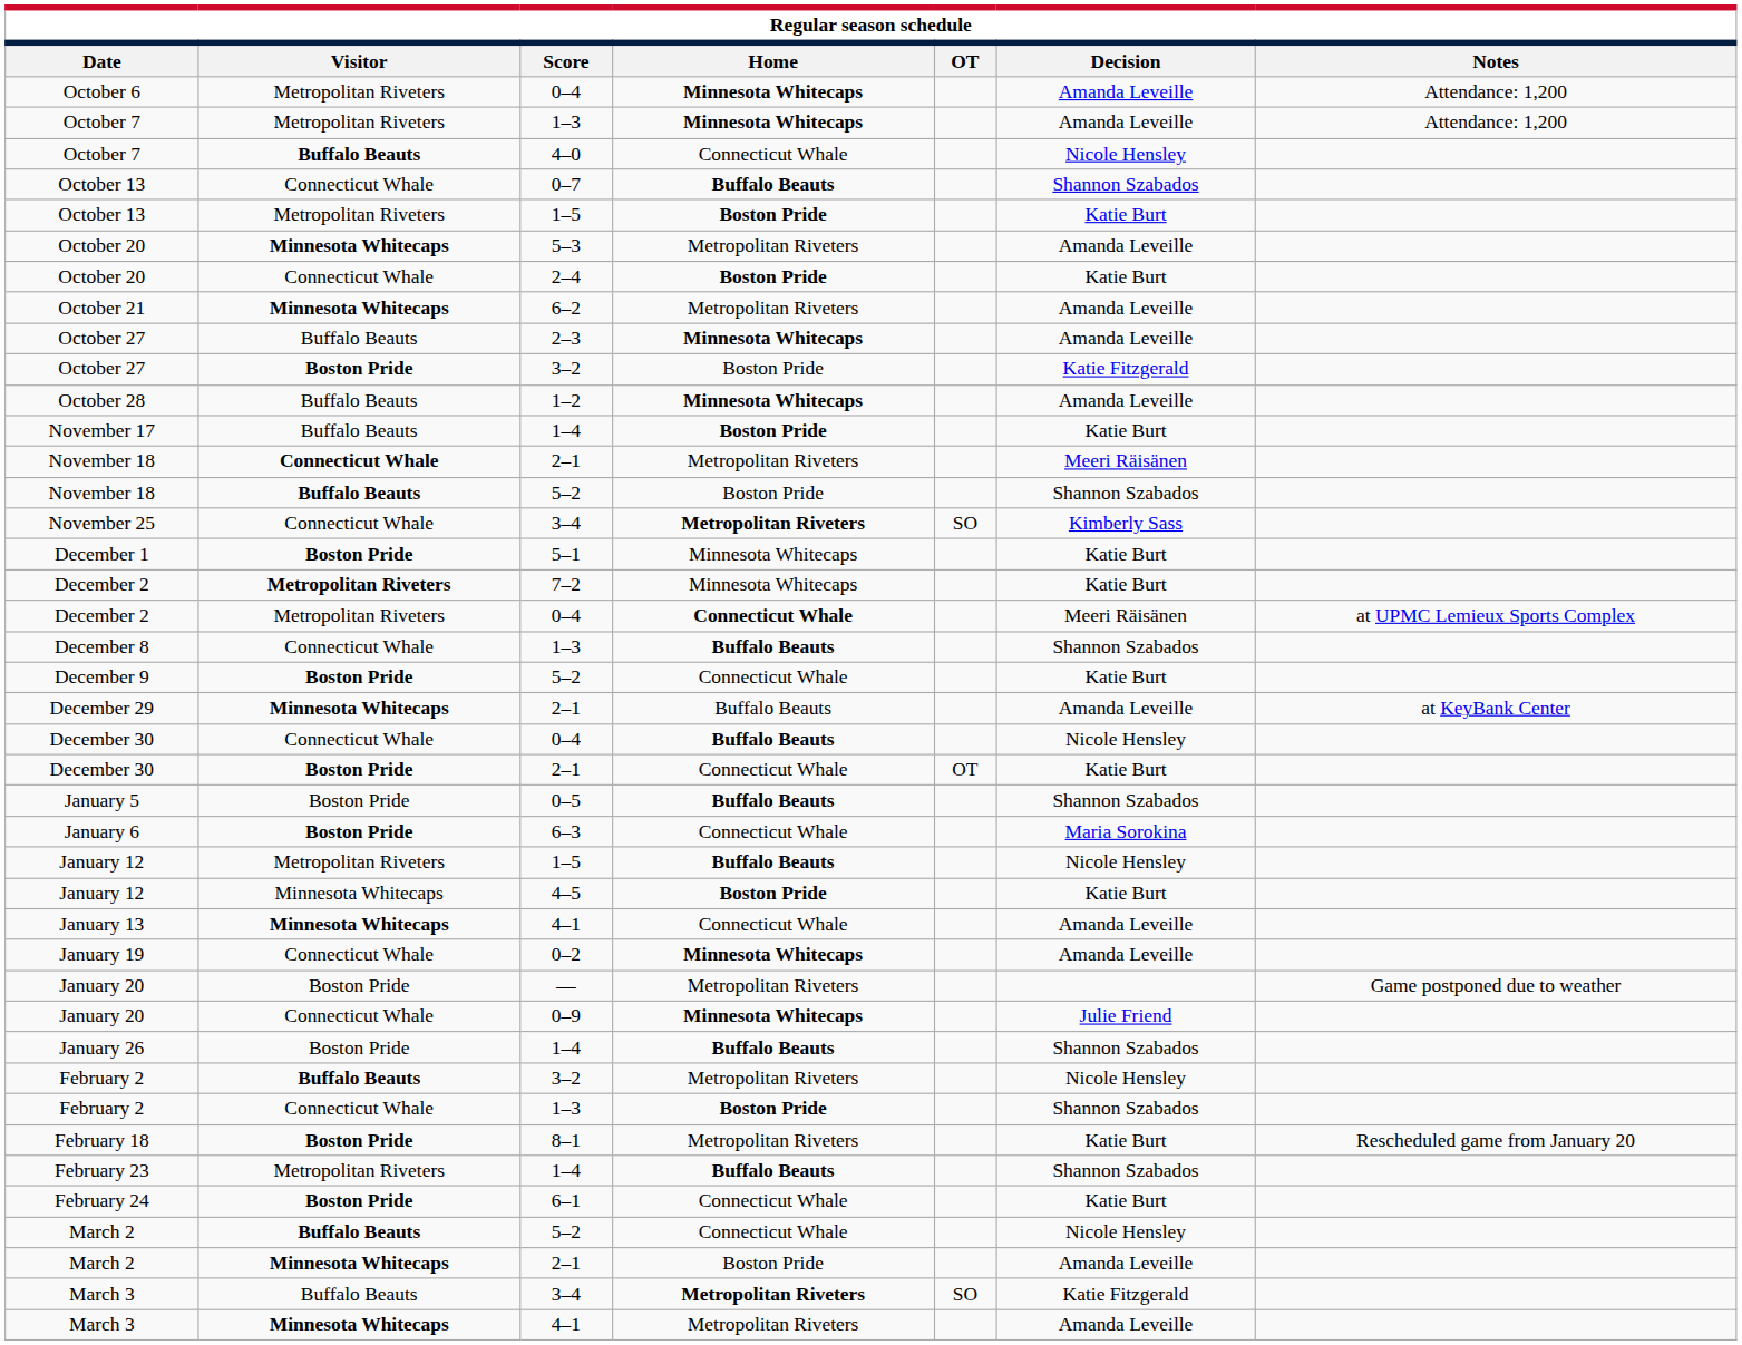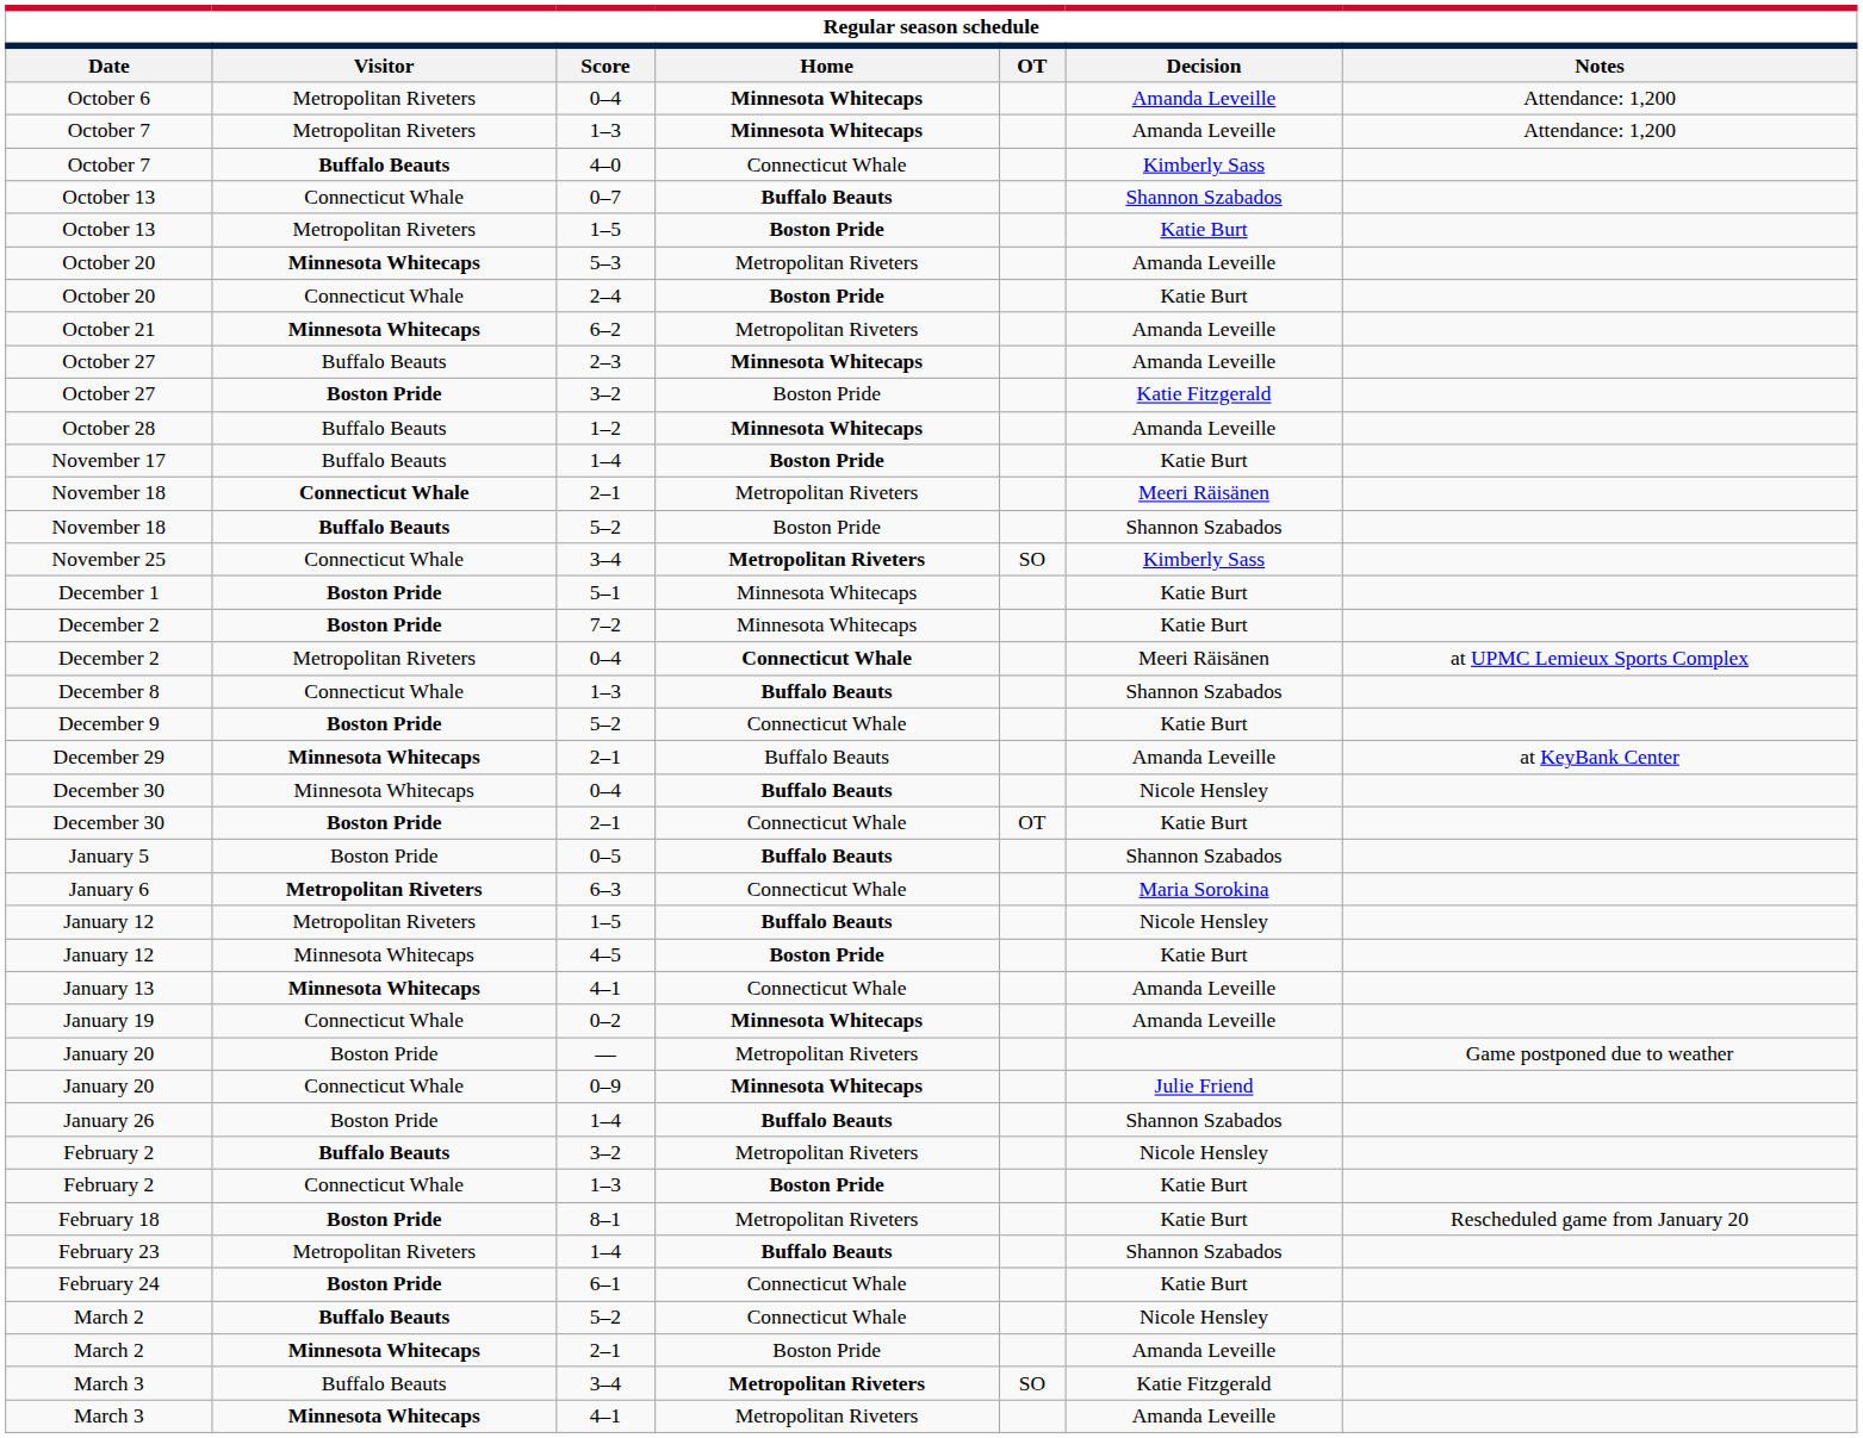October 7 / 4–0 | Decision: Nicole Hensley -> Kimberly Sass
December 2 / 7–2 | Visitor: Metropolitan Riveters -> Boston Pride
December 30 / 0–4 | Visitor: Connecticut Whale -> Minnesota Whitecaps
January 6 | Visitor: Boston Pride -> Metropolitan Riveters
February 2 / 1–3 | Decision: Shannon Szabados -> Katie Burt
